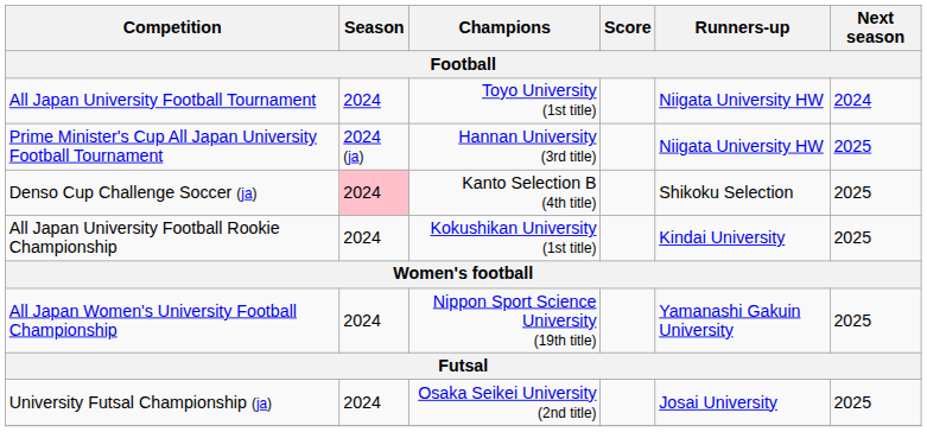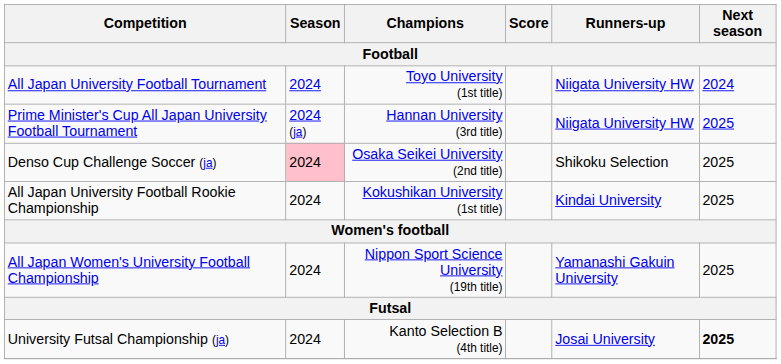Denso Cup Challenge Soccer (ja) | Champions: Kanto Selection B (4th title) -> Osaka Seikei University (2nd title)
University Futsal Championship (ja) | Champions: Osaka Seikei University (2nd title) -> Kanto Selection B (4th title)
University Futsal Championship (ja) | Next season: normal -> bold
